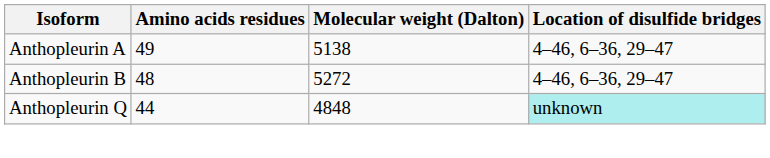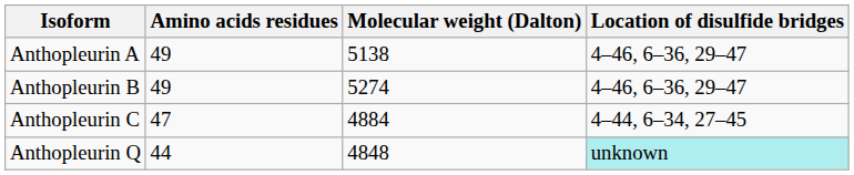Anthopleurin B | Amino acids residues: 48 -> 49
Anthopleurin B | Molecular weight (Dalton): 5272 -> 5274
+ row: Anthopleurin C | 47 | 4884 | 4–44, 6–34, 27–45
